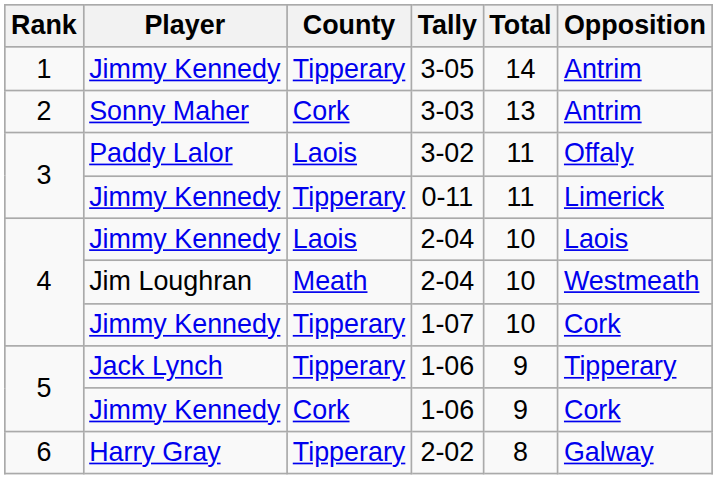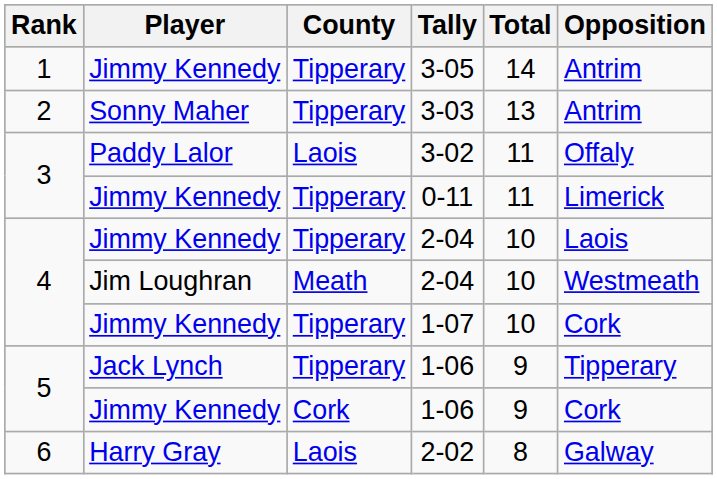3-03 | County: Cork -> Tipperary
Jimmy Kennedy / 2-04 | County: Laois -> Tipperary
2-02 | County: Tipperary -> Laois
